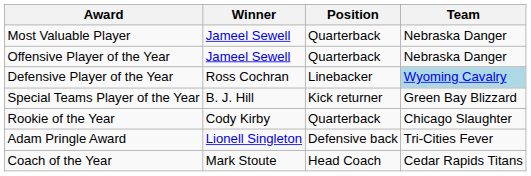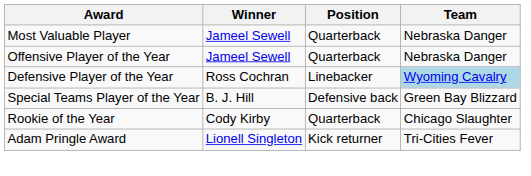Special Teams Player of the Year | Position: Kick returner -> Defensive back
Adam Pringle Award | Position: Defensive back -> Kick returner
- row: Coach of the Year | Mark Stoute | Head Coach | Cedar Rapids Titans
